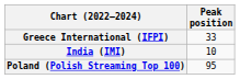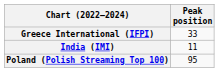India (IMI) | Peak position: 10 -> 11
